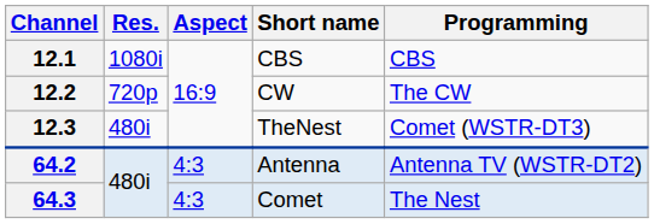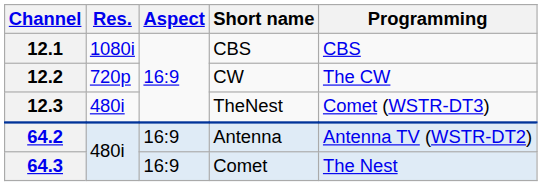64.2 | Aspect: 4:3 -> 16:9
64.3 | Aspect: 4:3 -> 16:9
